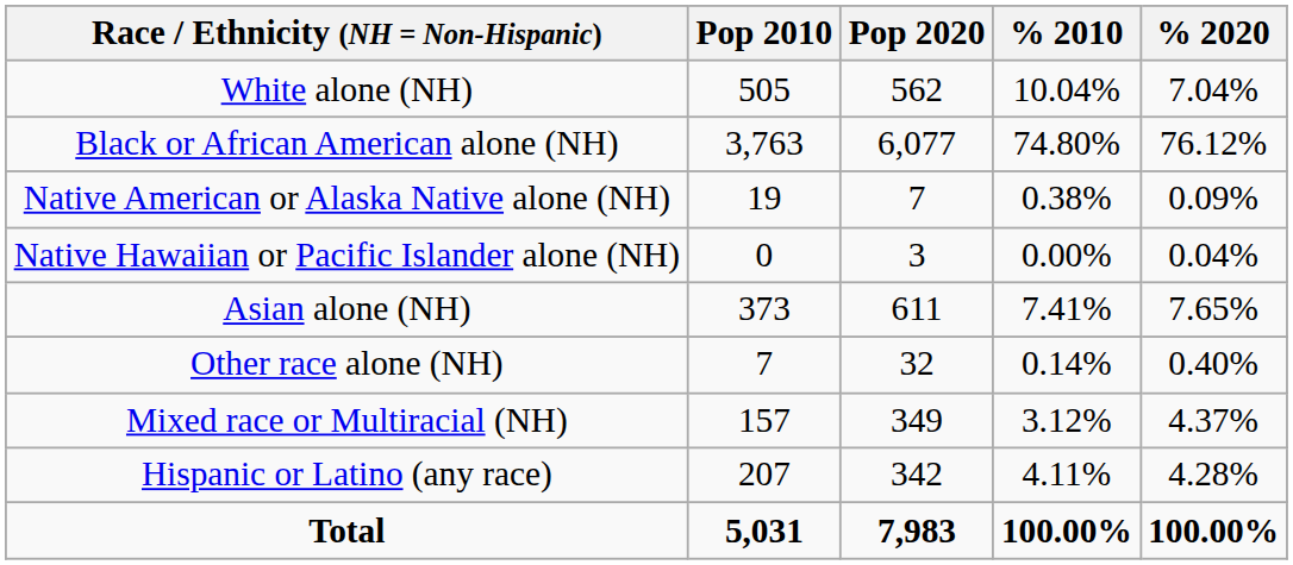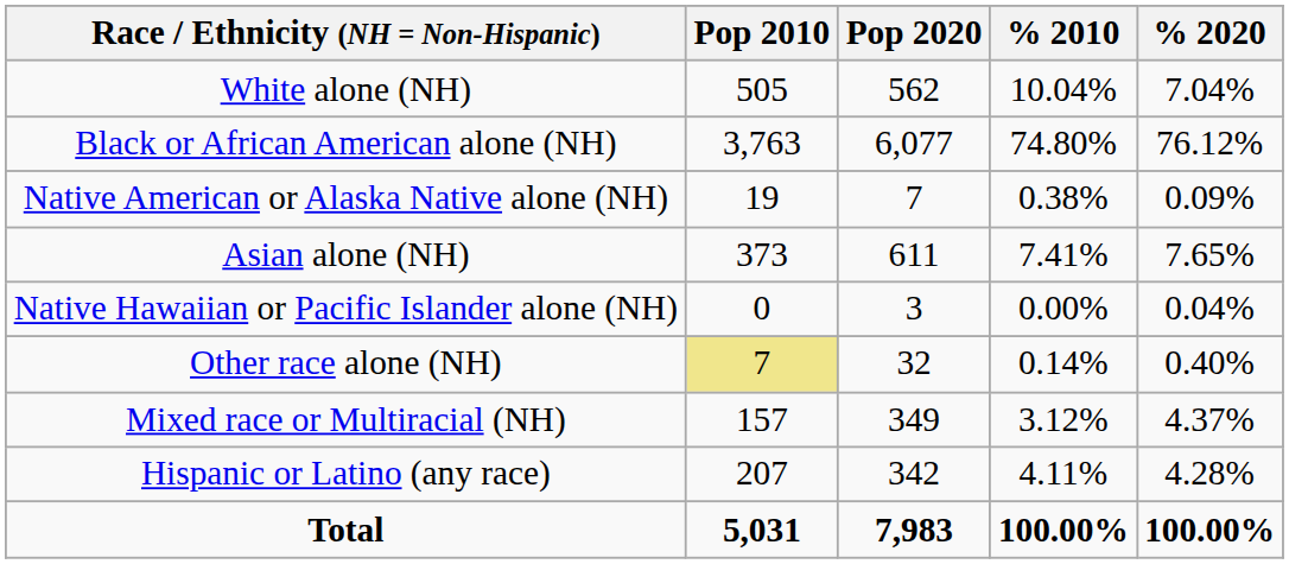rows swapped: Asian alone (NH) <-> Native Hawaiian or Pacific Islander alone (NH)
Other race alone (NH) | Pop 2010: no background -> khaki background
